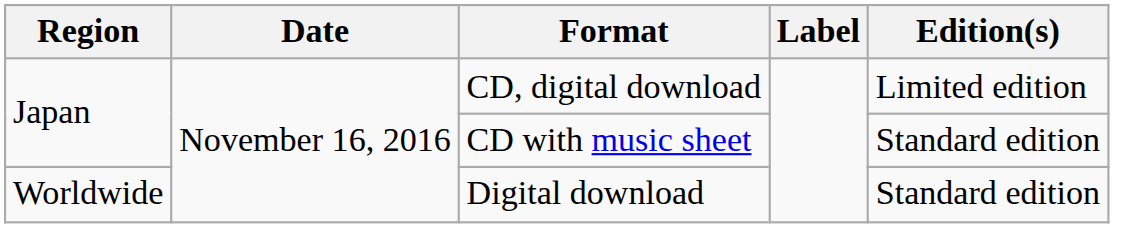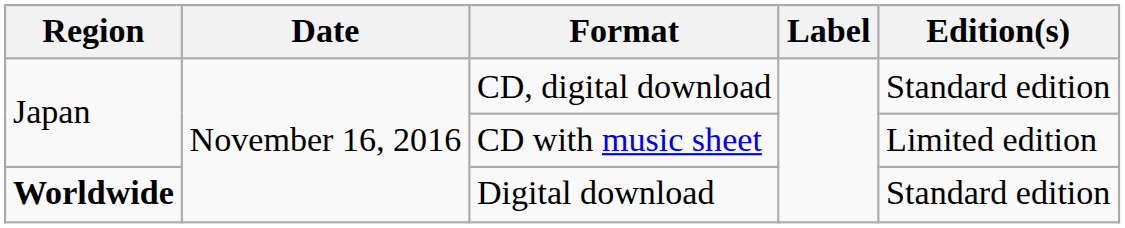CD, digital download | Edition(s): Limited edition -> Standard edition
CD with music sheet | Edition(s): Standard edition -> Limited edition
Digital download | Region: normal -> bold
